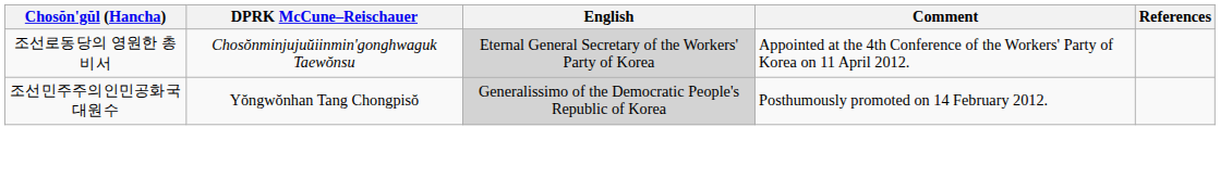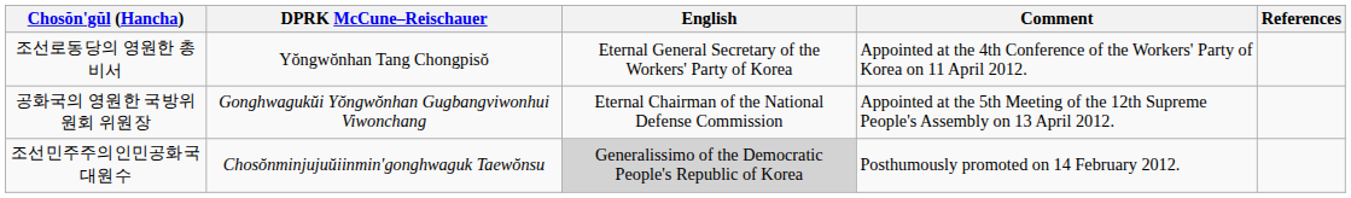조선로동당의 영원한 총비서 | DPRK McCune–Reischauer: Chosŏnminjujuŭiinmin'gonghwaguk Taewŏnsu -> Yŏngwŏnhan Tang Chongpisŏ
조선로동당의 영원한 총비서 | English: lightgrey background -> no background
+ row: 공화국의 영원한 국방위원회 위원장 | Gonghwagukŭi Yŏngwŏnhan Gugbangviwonhui Viwonchang | Eternal Chairman of the National Defense Commission | Appointed at the 5th Meeting of the 12th Supreme People's Assembly on 13 April 2012.
조선민주주의인민공화국 대원수 | DPRK McCune–Reischauer: Yŏngwŏnhan Tang Chongpisŏ -> Chosŏnminjujuŭiinmin'gonghwaguk Taewŏnsu
